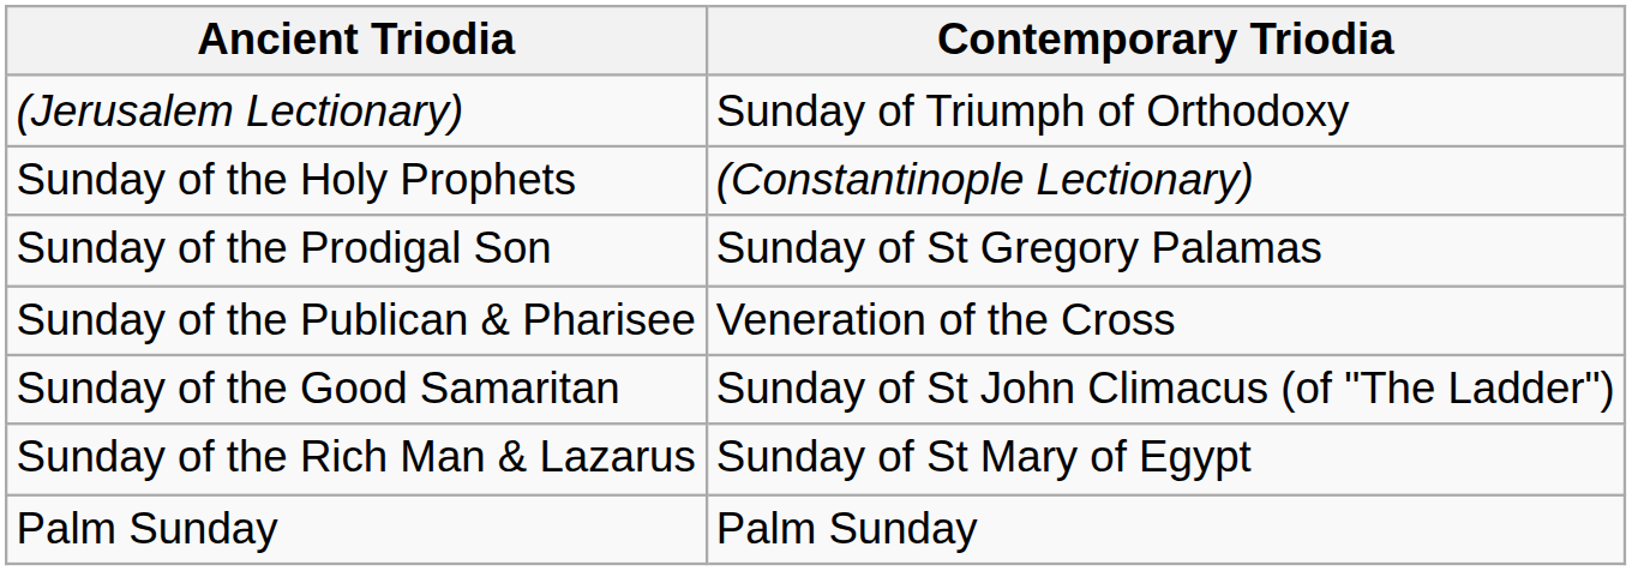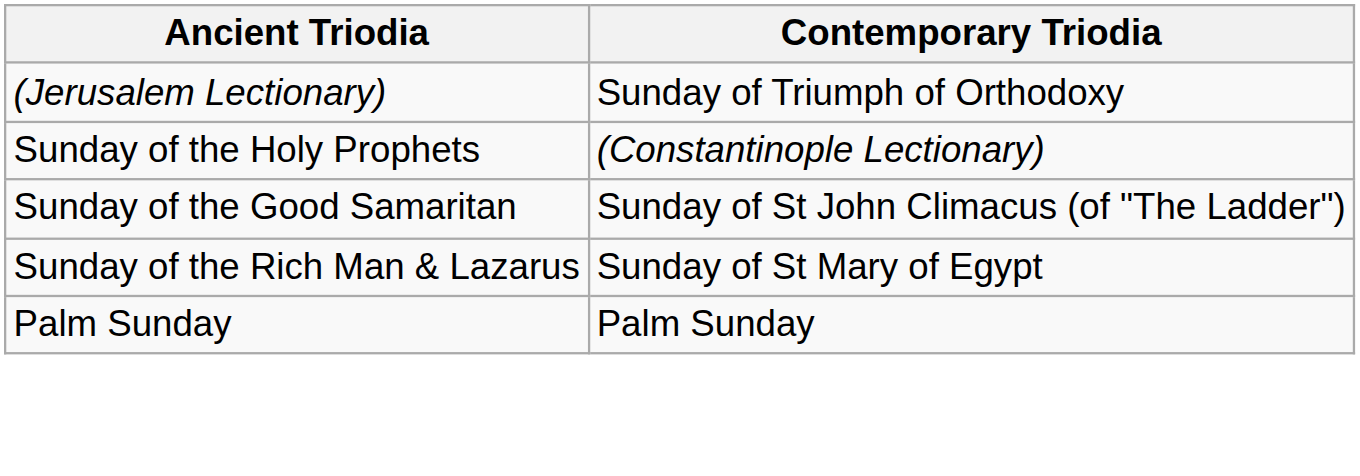- row: Sunday of the Prodigal Son | Sunday of St Gregory Palamas
- row: Sunday of the Publican & Pharisee | Veneration of the Cross
